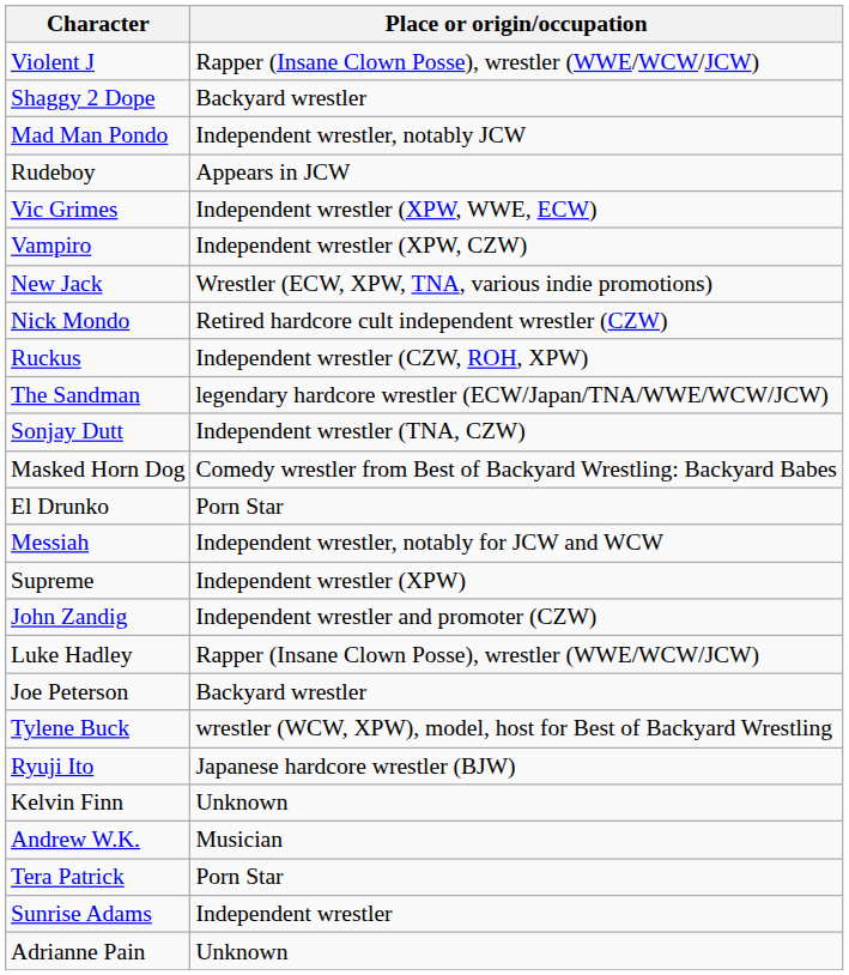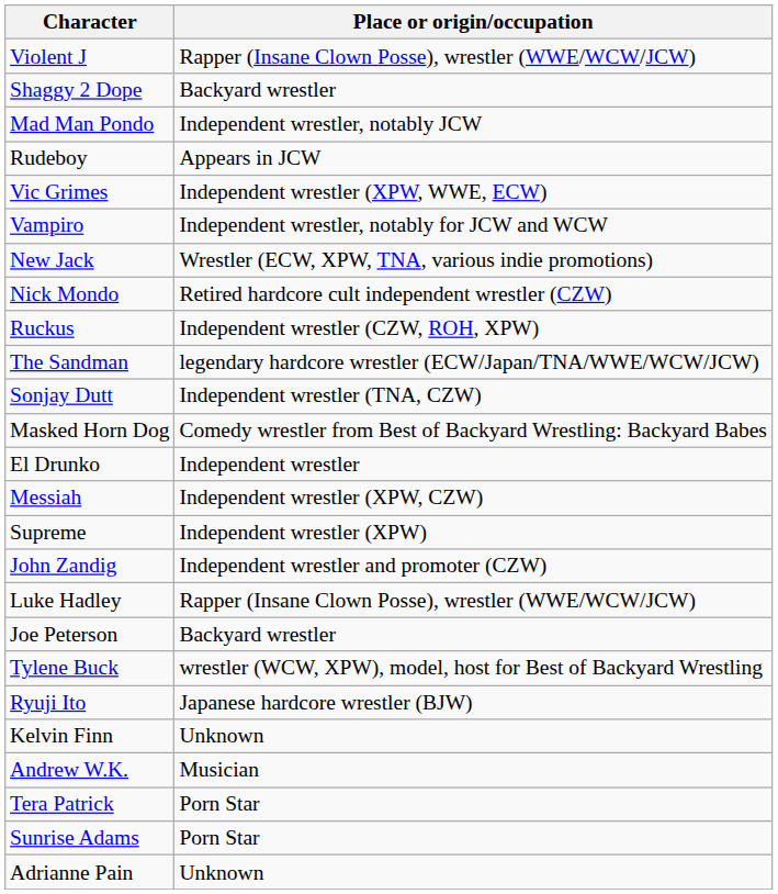Vampiro | column 2: Independent wrestler (XPW, CZW) -> Independent wrestler, notably for JCW and WCW
El Drunko | column 2: Porn Star -> Independent wrestler
Messiah | column 2: Independent wrestler, notably for JCW and WCW -> Independent wrestler (XPW, CZW)
Sunrise Adams | column 2: Independent wrestler -> Porn Star
